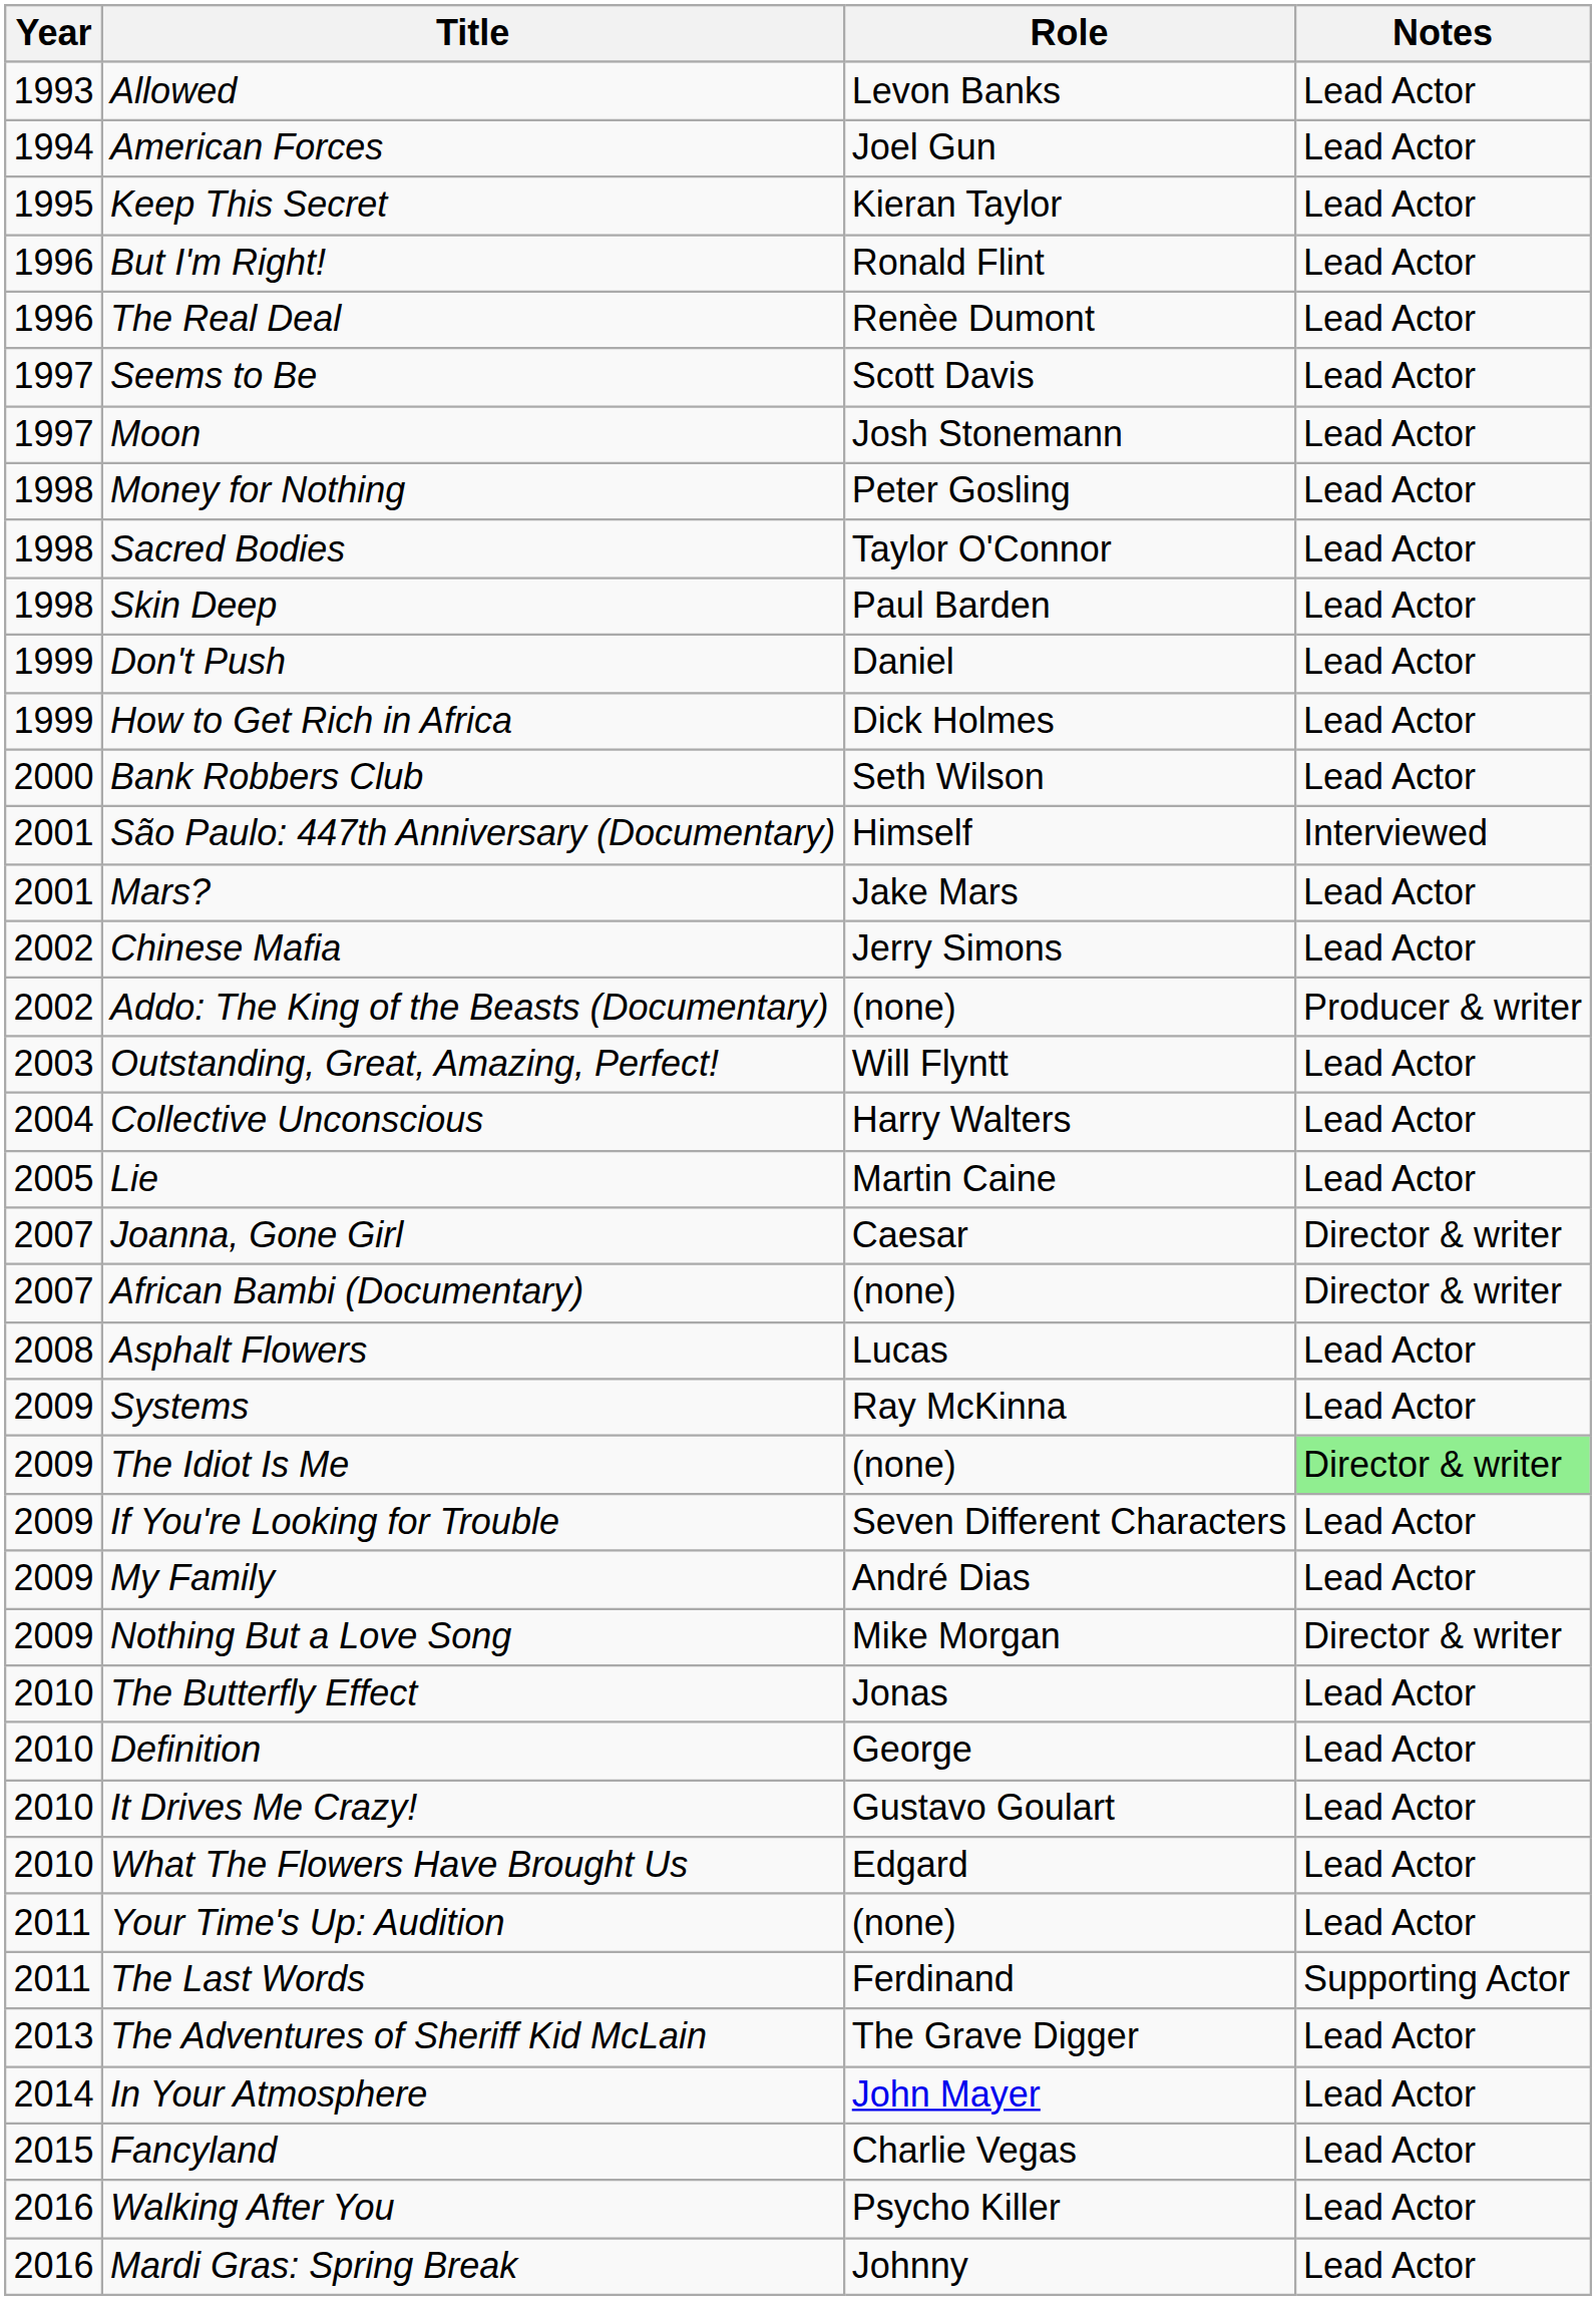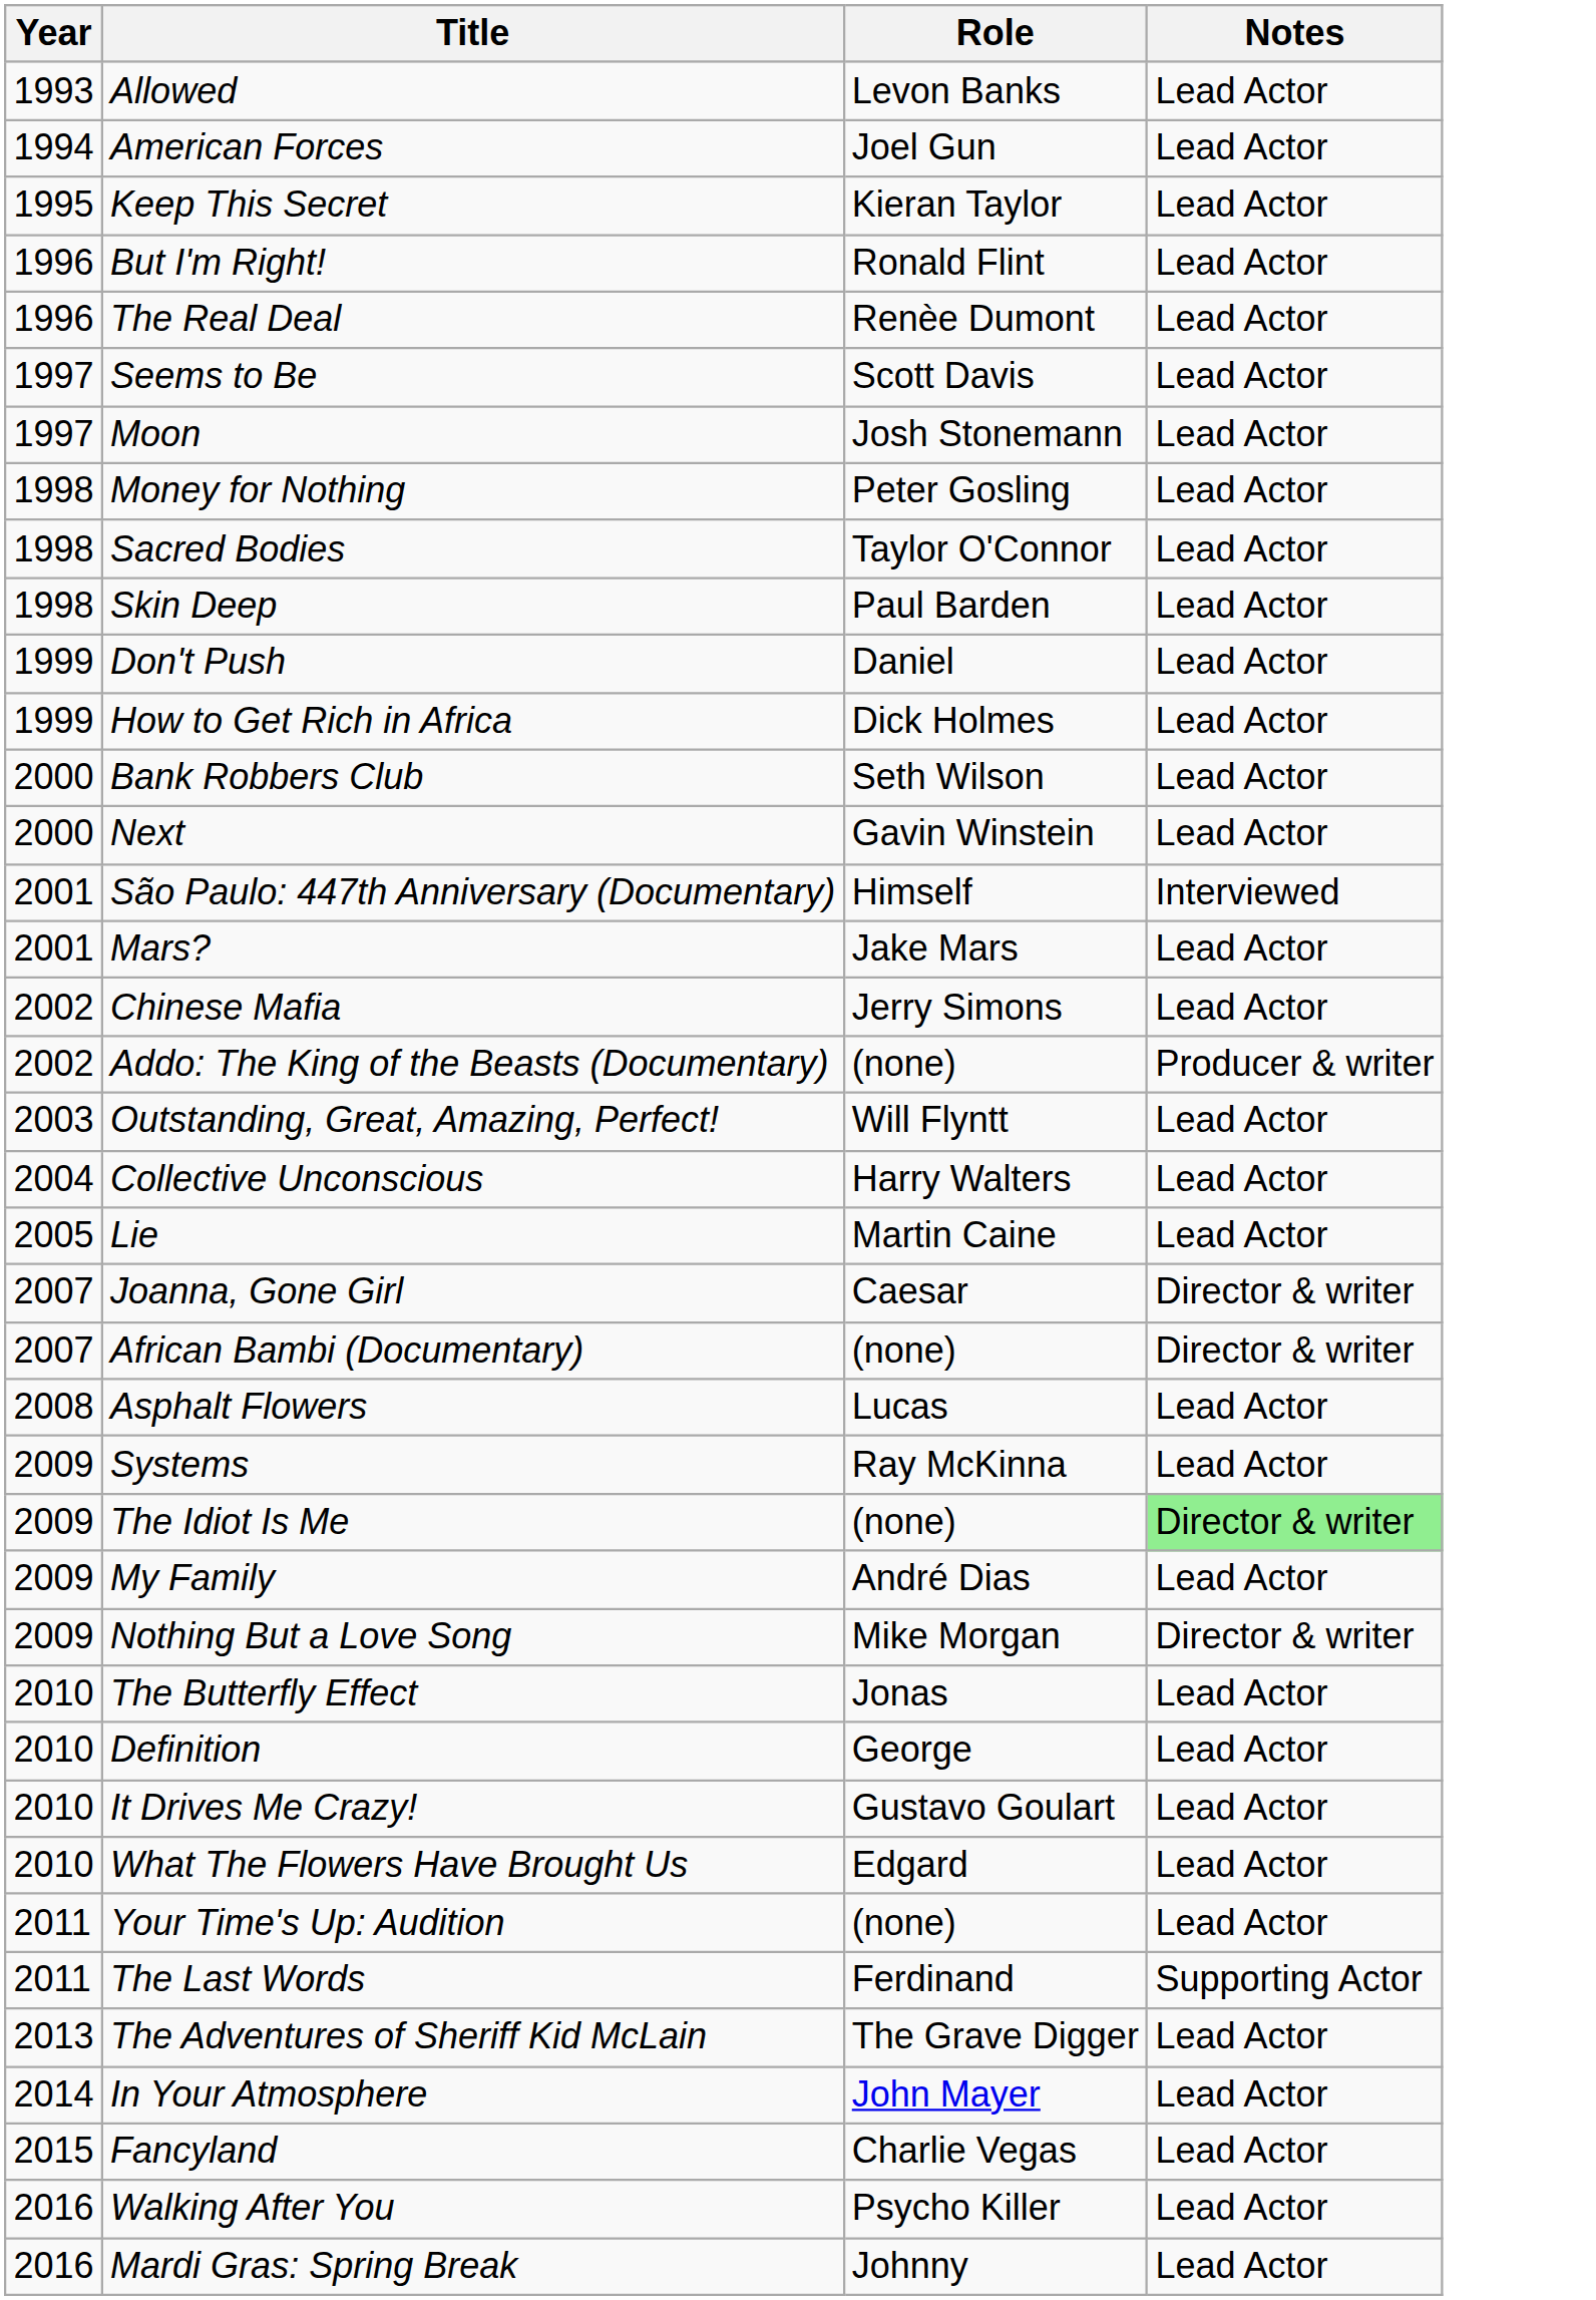+ row: 2000 | Next | Gavin Winstein | Lead Actor
- row: 2009 | If You're Looking for Trouble | Seven Different Characters | Lead Actor
